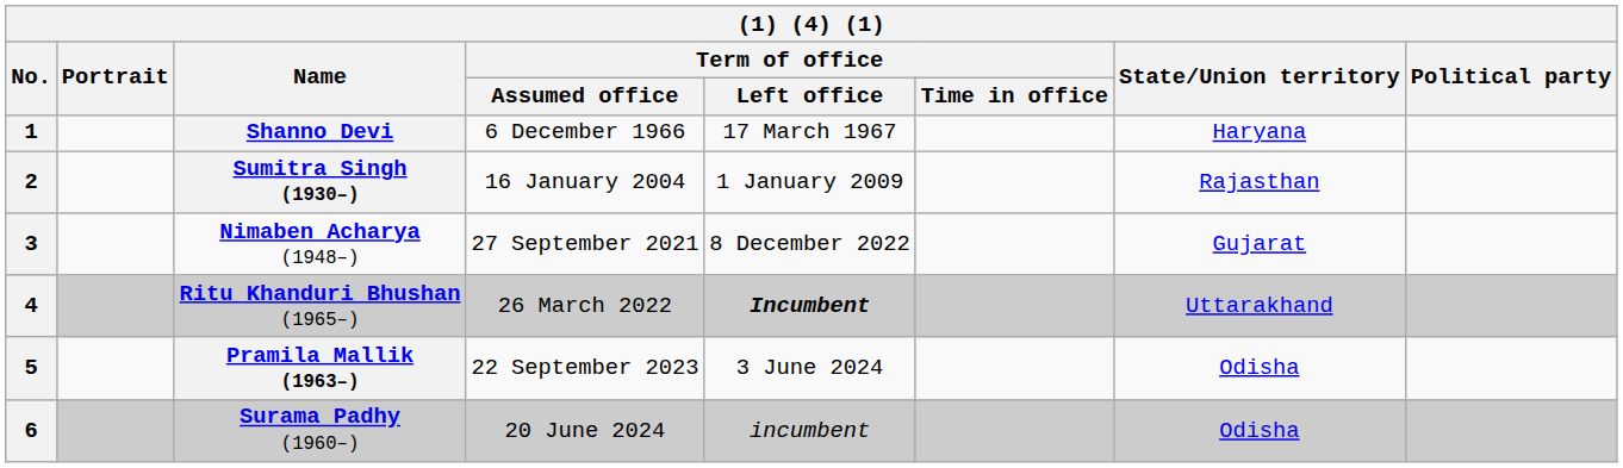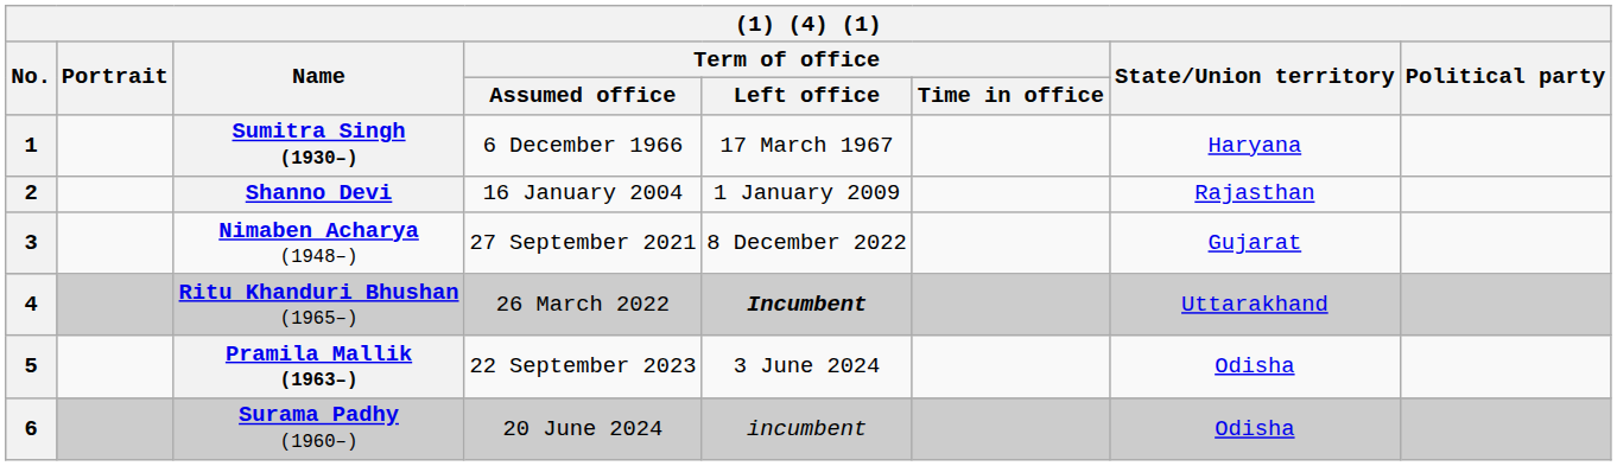1 | Name: Shanno Devi -> Sumitra Singh (1930–)
2 | Name: Sumitra Singh (1930–) -> Shanno Devi
